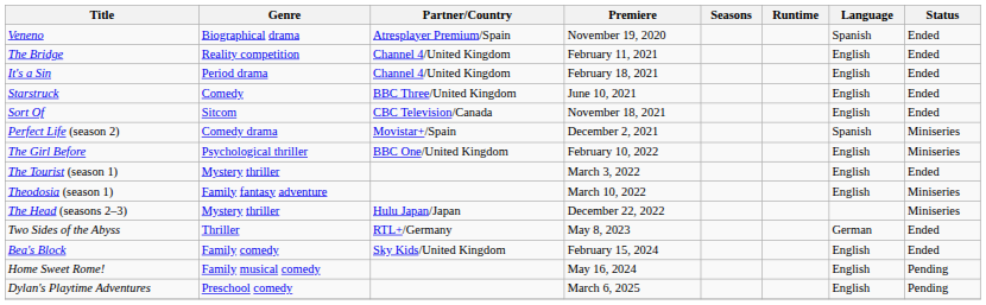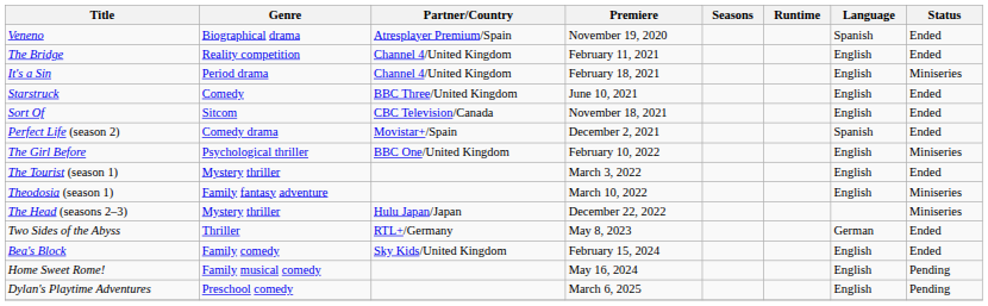It's a Sin | Status: Ended -> Miniseries
Perfect Life (season 2) | Status: Miniseries -> Ended
